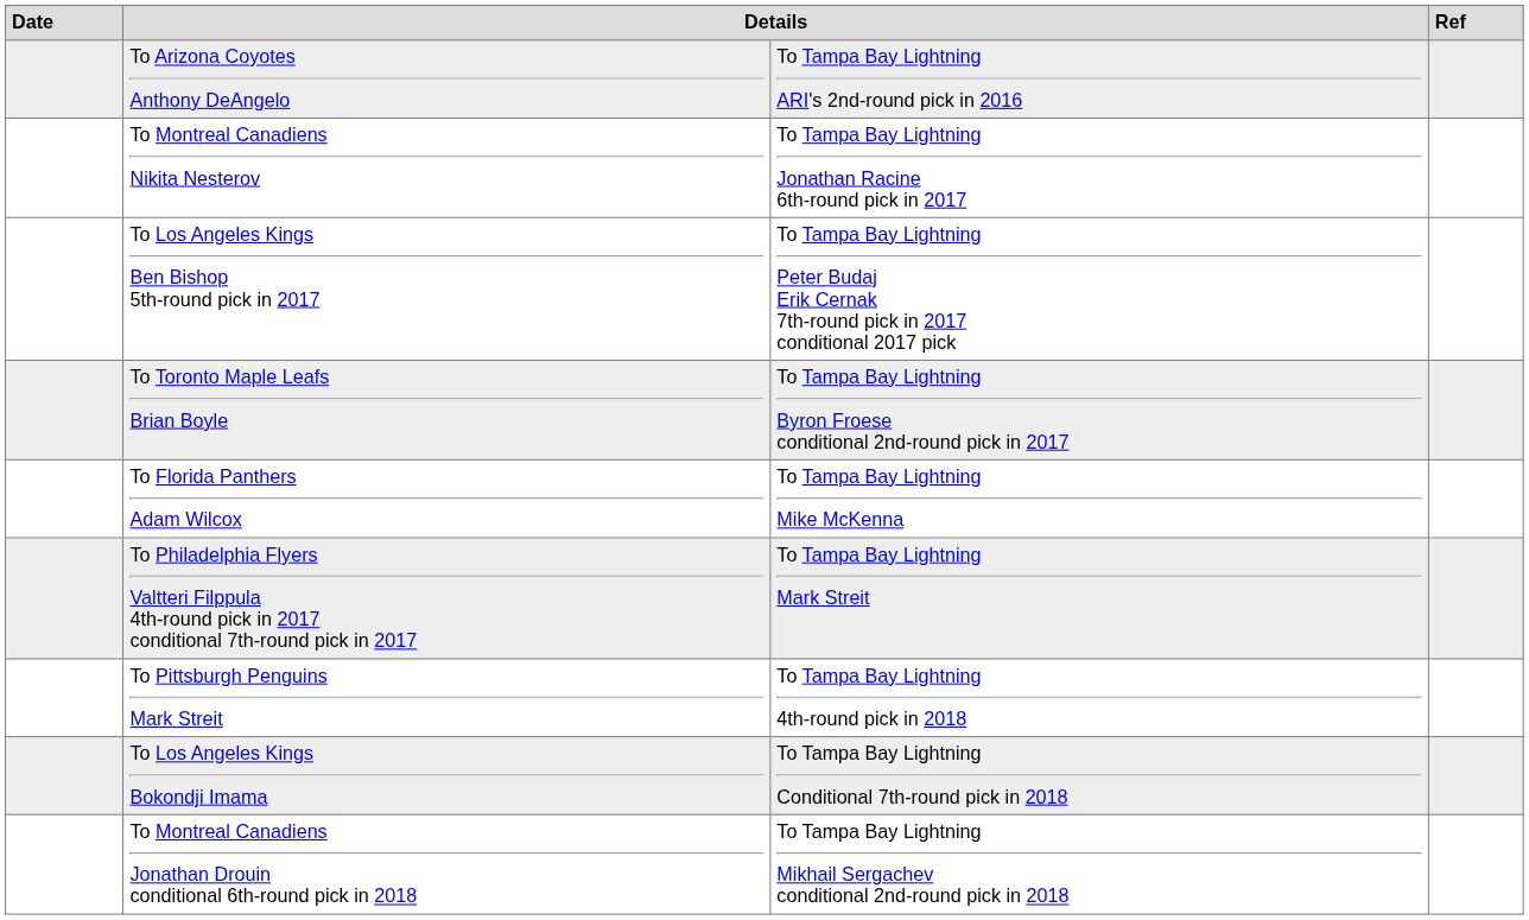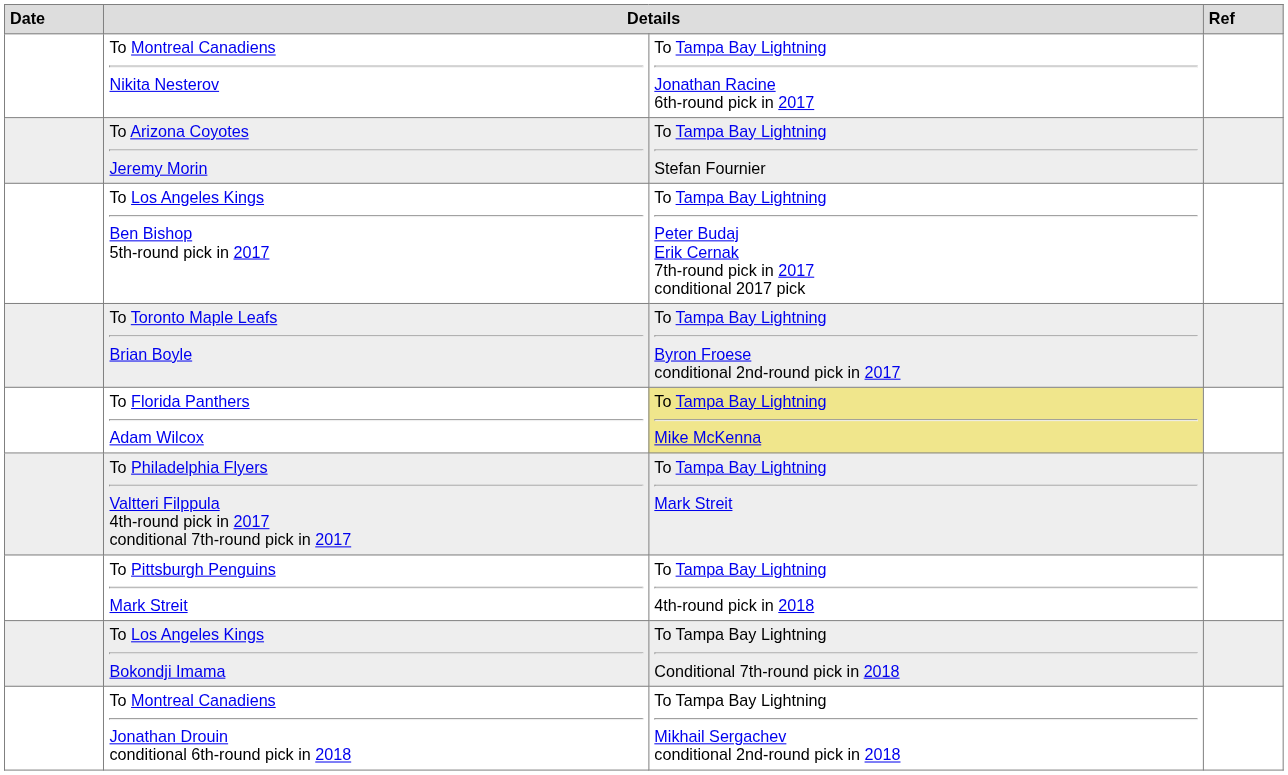- row: To Arizona Coyotes Anthony DeAngelo | To Tampa Bay Lightning ARI's 2nd-round pick in 2016
+ row: To Arizona Coyotes Jeremy Morin | To Tampa Bay Lightning Stefan Fournier
To Florida Panthers Adam Wilcox | column 3: no background -> khaki background
